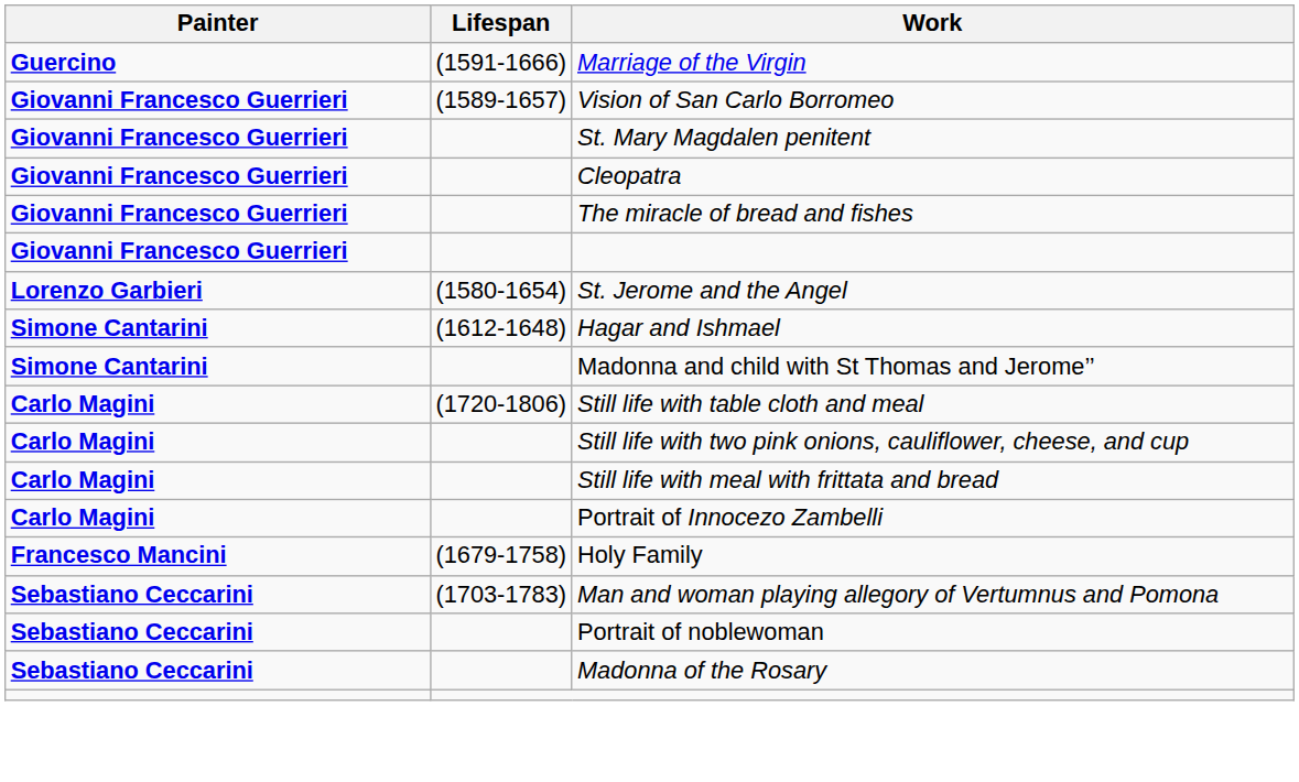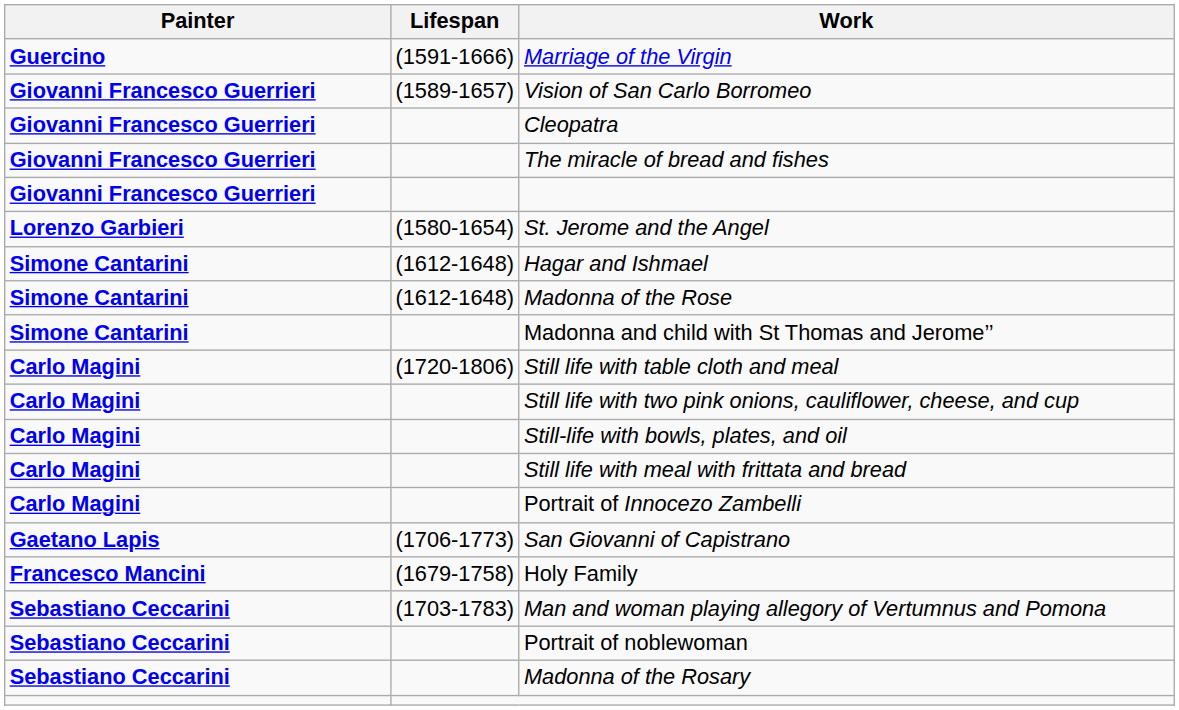- row: Giovanni Francesco Guerrieri | St. Mary Magdalen penitent
+ row: Simone Cantarini | (1612-1648) | Madonna of the Rose
+ row: Carlo Magini | Still-life with bowls, plates, and oil
+ row: Gaetano Lapis | (1706-1773) | San Giovanni of Capistrano
